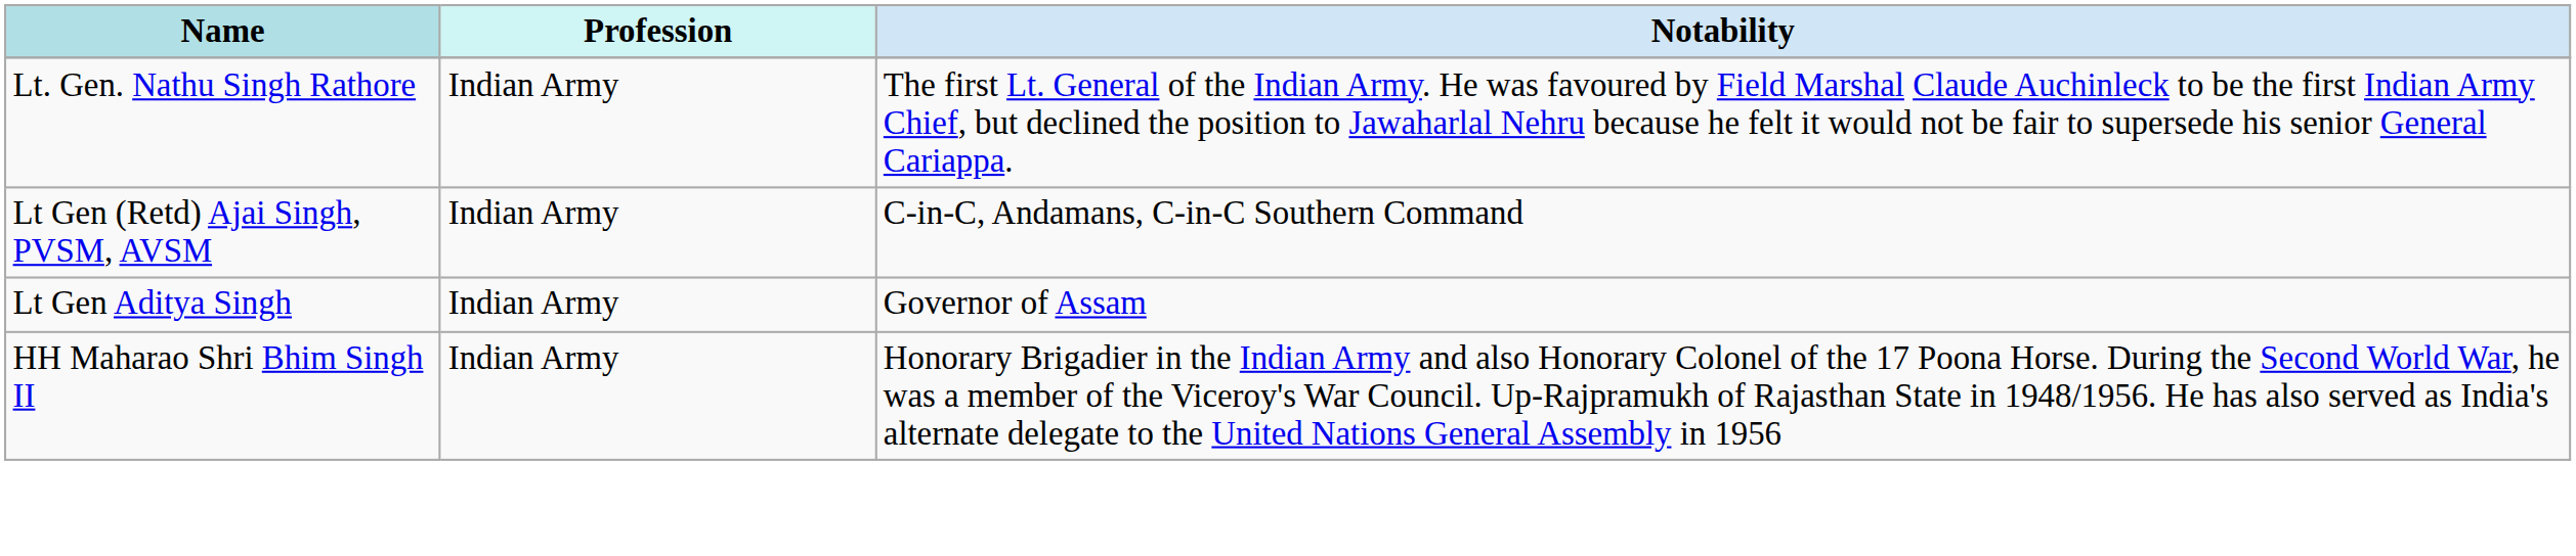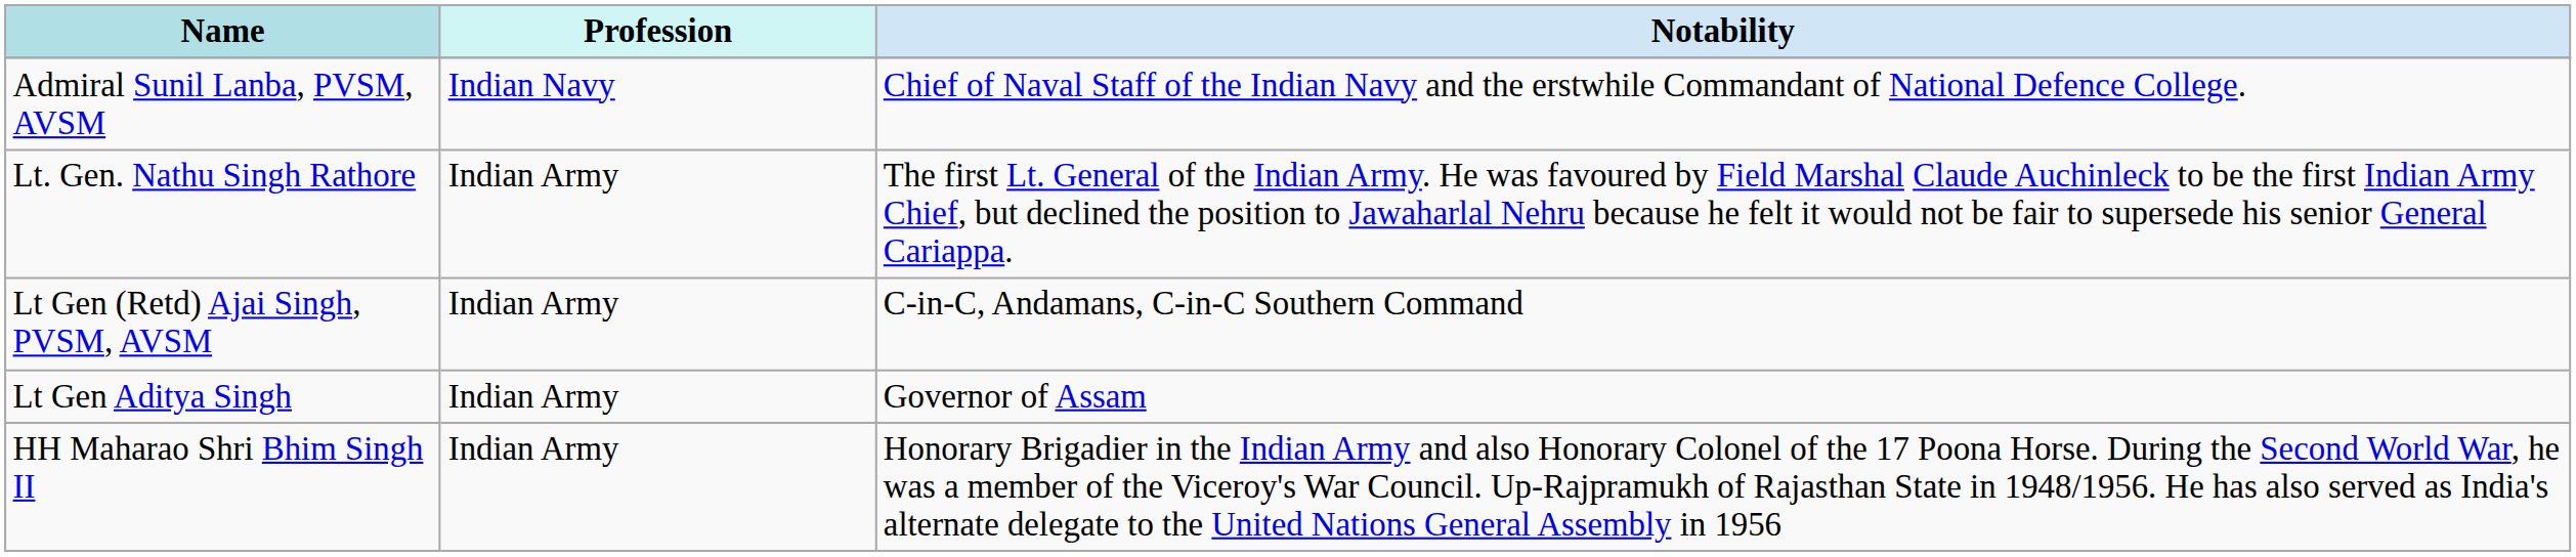+ row: Admiral Sunil Lanba, PVSM, AVSM | Indian Navy | Chief of Naval Staff of the Indian Navy and the erstwhile Commandant of National Defence College.
